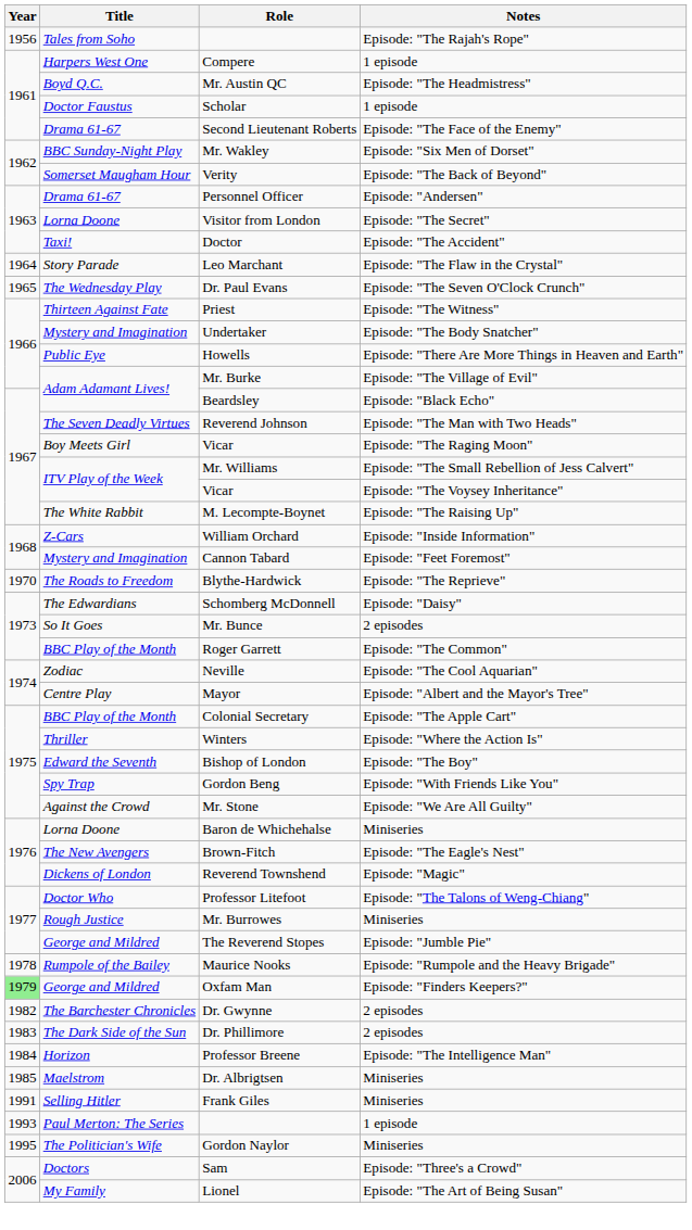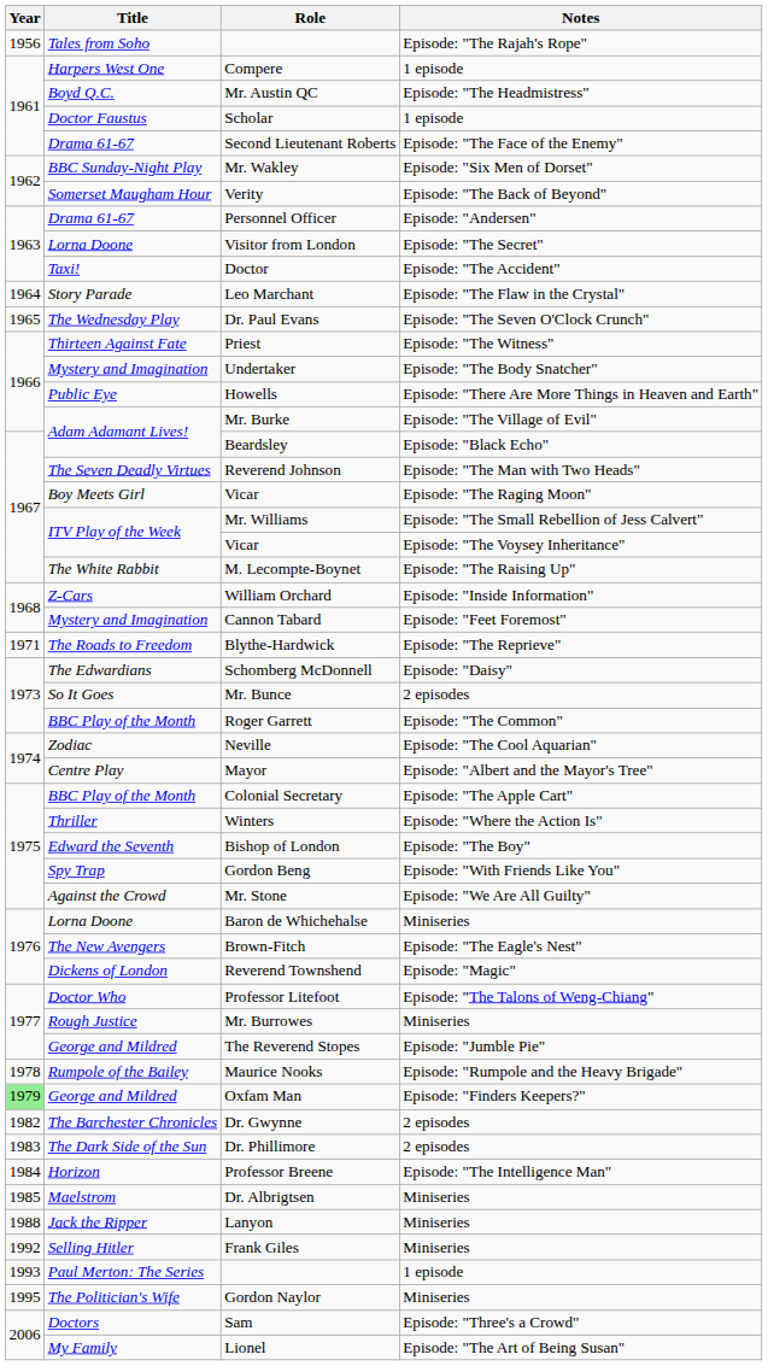Blythe-Hardwick | Year: 1970 -> 1971
+ row: 1988 | Jack the Ripper | Lanyon | Miniseries
Frank Giles | Year: 1991 -> 1992
